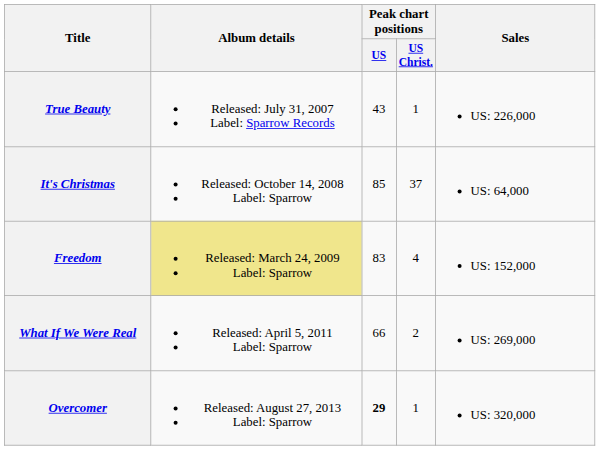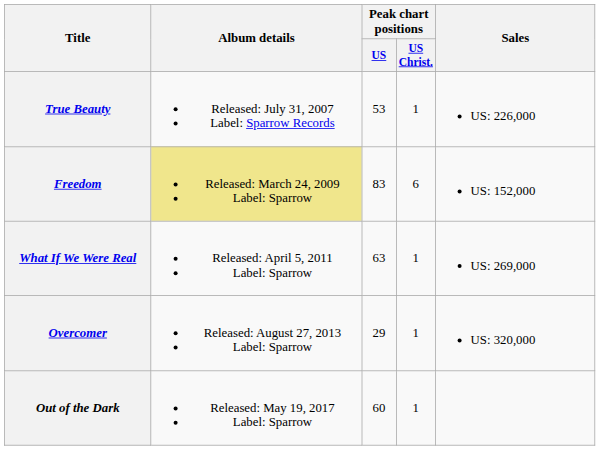True Beauty | Peak chart positions / US: 43 -> 53
- row: It's Christmas | Released: October 14, 2008 Label: Sparrow | 85 | 37 | US: 64,000
Freedom | Peak chart positions / US Christ.: 4 -> 6
What If We Were Real | Peak chart positions / US: 66 -> 63
What If We Were Real | Peak chart positions / US Christ.: 2 -> 1
Overcomer | Peak chart positions / US: bold -> normal
+ row: Out of the Dark | Released: May 19, 2017 Label: Sparrow | 60 | 1
